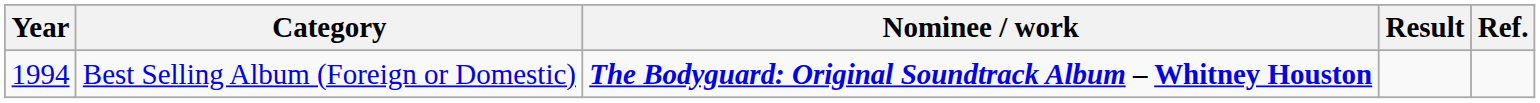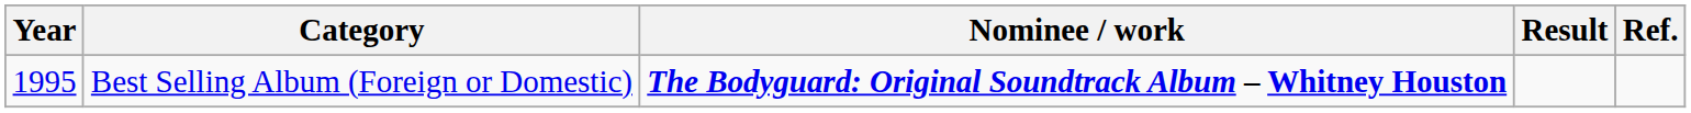Best Selling Album (Foreign or Domestic) | Year: 1994 -> 1995
